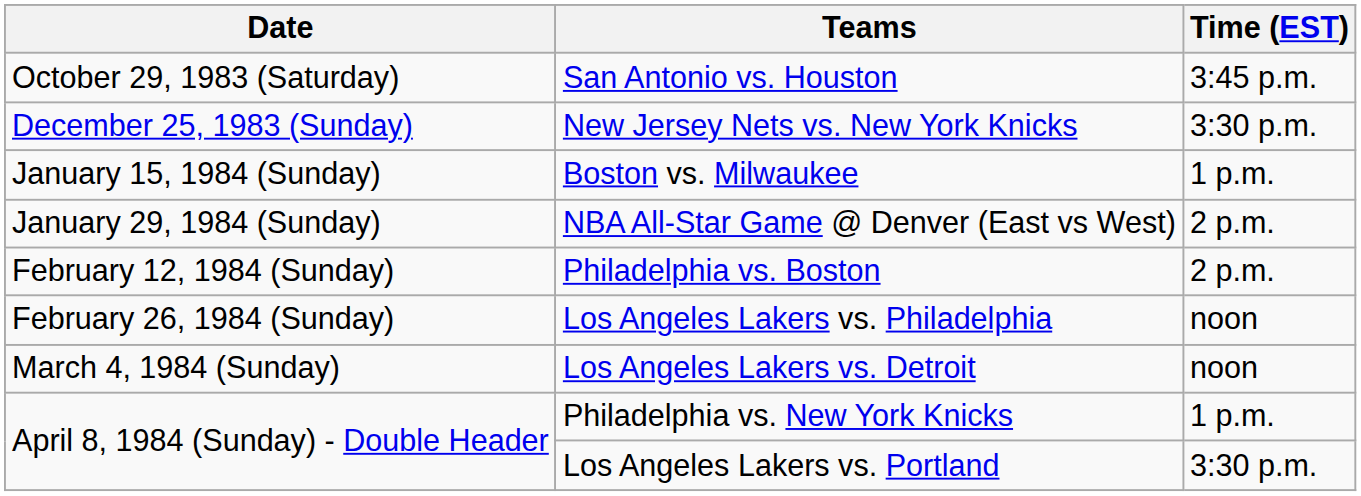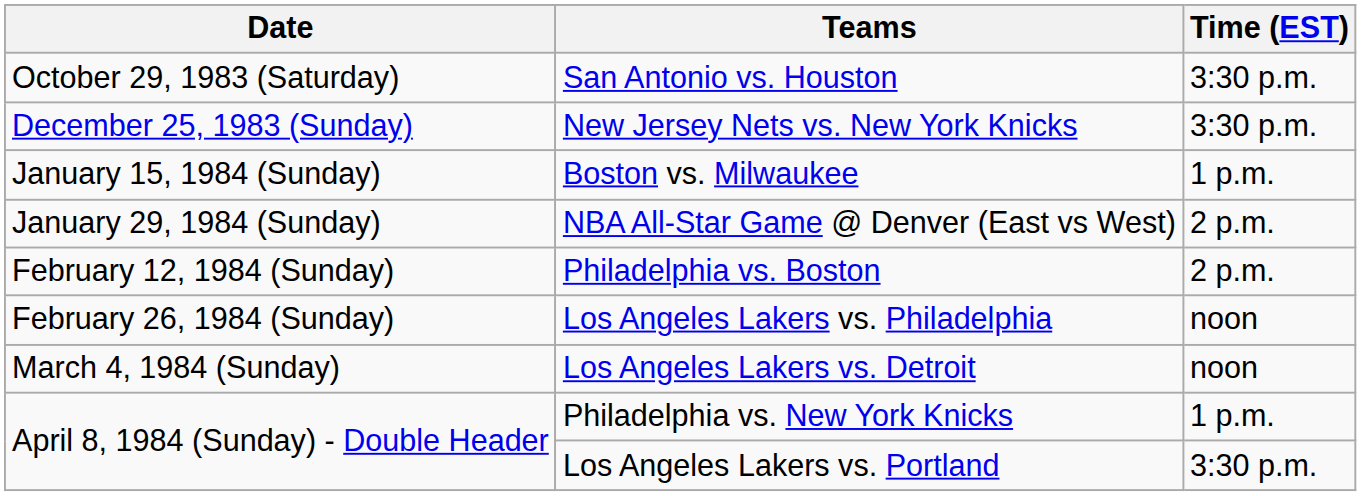San Antonio vs. Houston | Time (EST): 3:45 p.m. -> 3:30 p.m.
